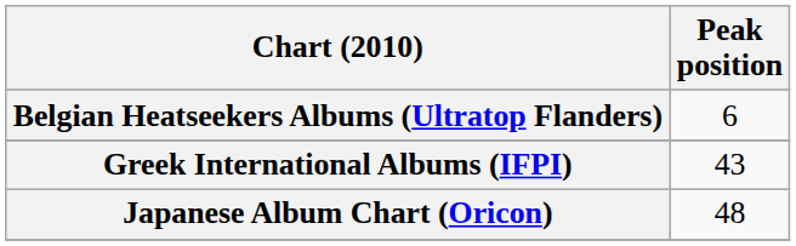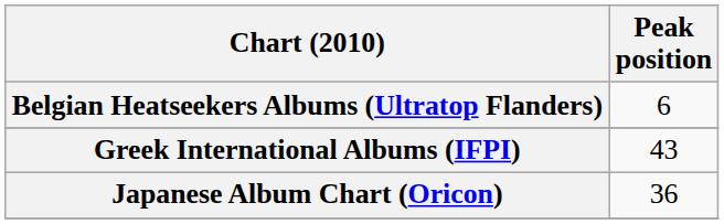Japanese Album Chart (Oricon) | Peak position: 48 -> 36
